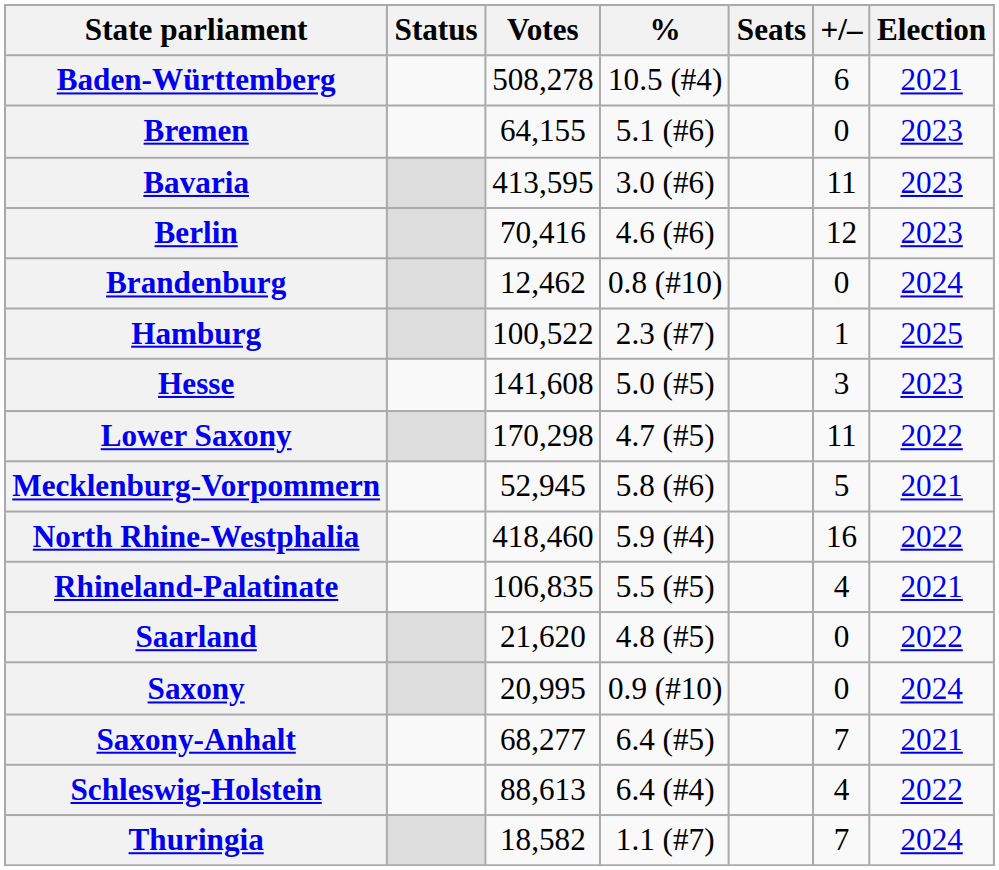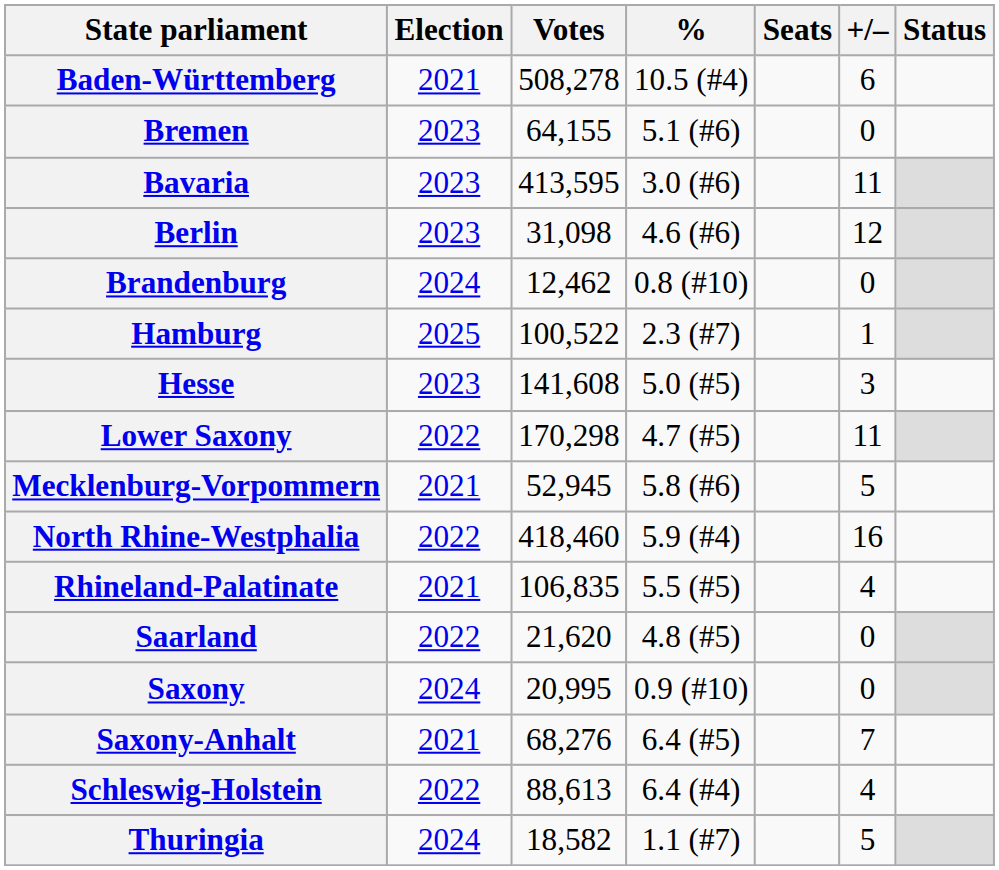columns swapped: Election <-> Status
Berlin | Votes: 70,416 -> 31,098
Saxony-Anhalt | Votes: 68,277 -> 68,276
Thuringia | +/–: 7 -> 5
